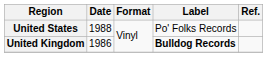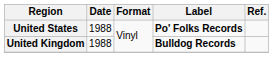United States | Label: normal -> bold
United Kingdom | Date: 1986 -> 1988
